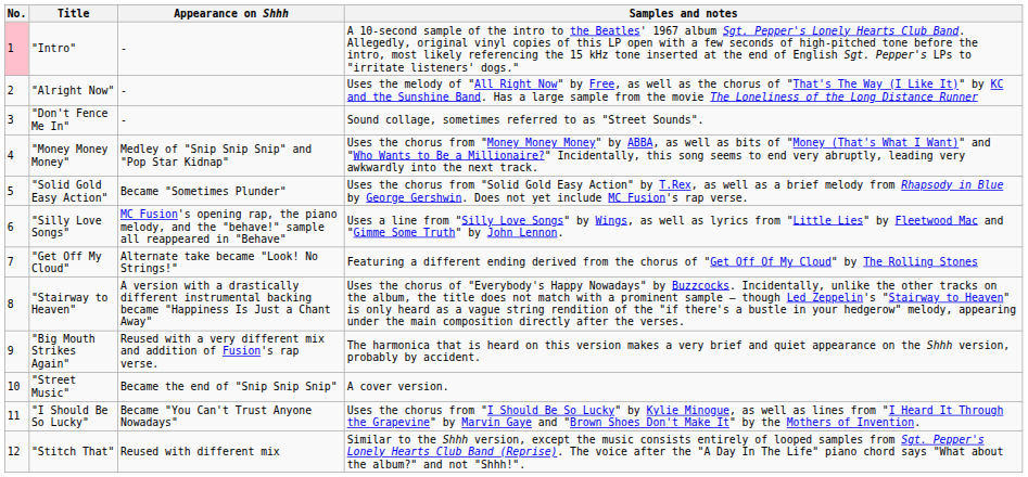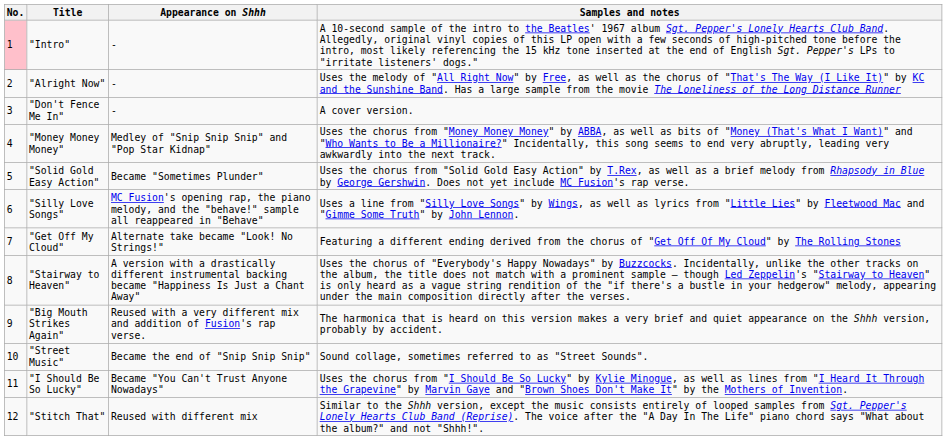"Don't Fence Me In" | Samples and notes: Sound collage, sometimes referred to as "Street Sounds". -> A cover version.
"Street Music" | Samples and notes: A cover version. -> Sound collage, sometimes referred to as "Street Sounds".
